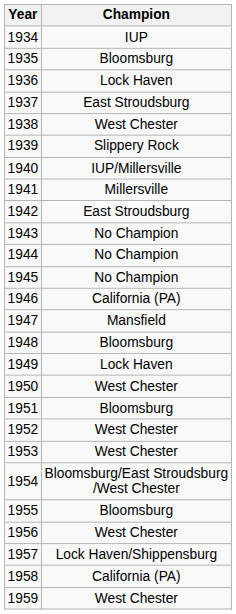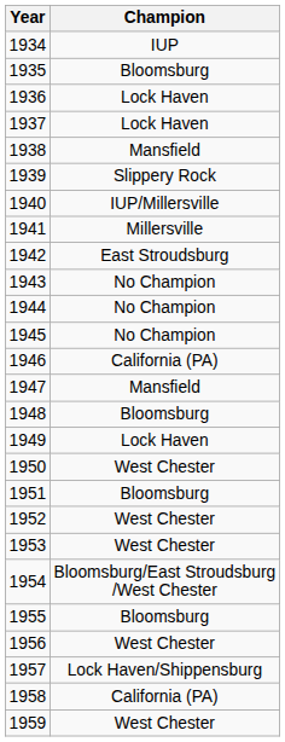1937 | Champion: East Stroudsburg -> Lock Haven
1938 | Champion: West Chester -> Mansfield
